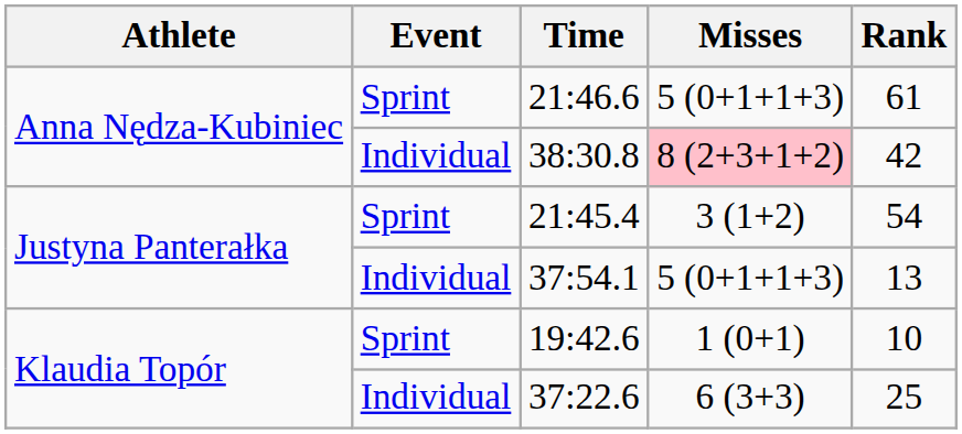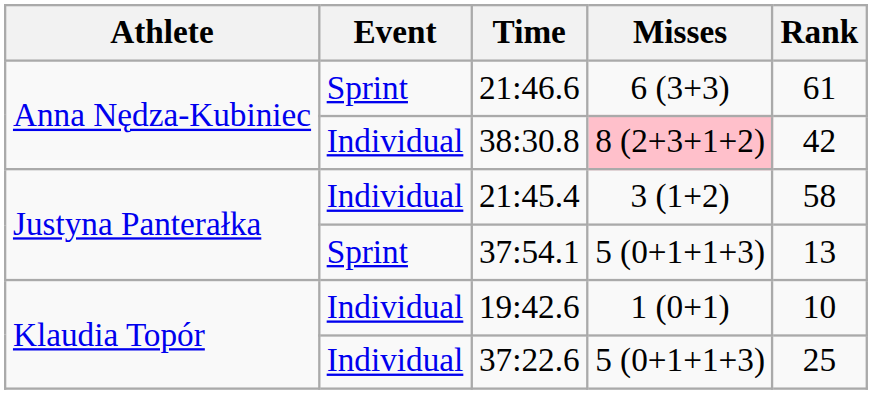21:46.6 | Misses: 5 (0+1+1+3) -> 6 (3+3)
21:45.4 | Event: Sprint -> Individual
21:45.4 | Rank: 54 -> 58
37:54.1 | Event: Individual -> Sprint
19:42.6 | Event: Sprint -> Individual
37:22.6 | Misses: 6 (3+3) -> 5 (0+1+1+3)
